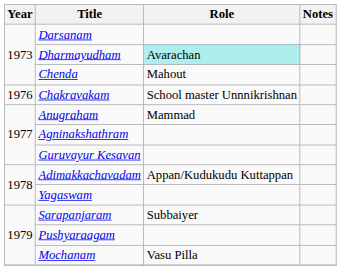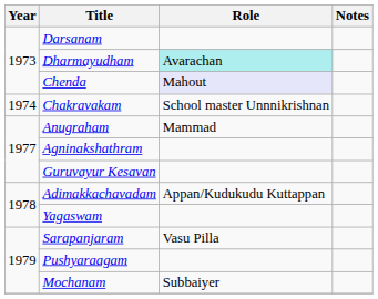Chenda | Role: no background -> lavender background
Chakravakam | Year: 1976 -> 1974
Sarapanjaram | Role: Subbaiyer -> Vasu Pilla
Mochanam | Role: Vasu Pilla -> Subbaiyer
